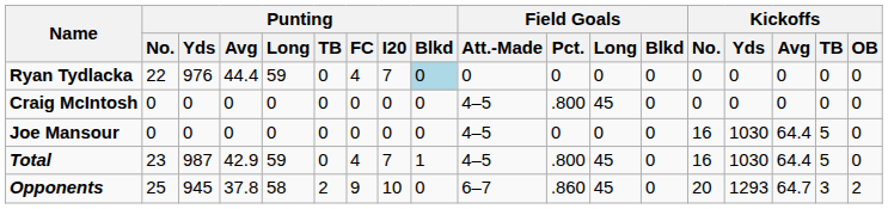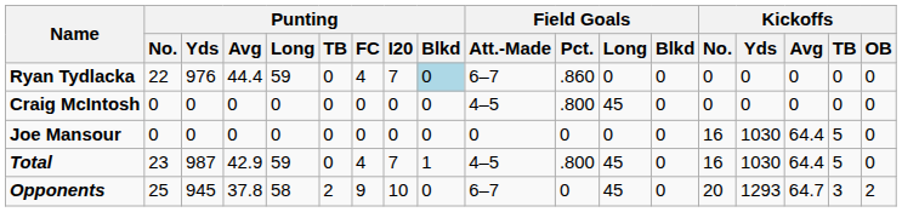Ryan Tydlacka | Field Goals / Att.-Made: 0 -> 6–7
Ryan Tydlacka | Field Goals / Pct.: 0 -> .860
Joe Mansour | Field Goals / Att.-Made: 4–5 -> 0
Opponents | Field Goals / Pct.: .860 -> 0
